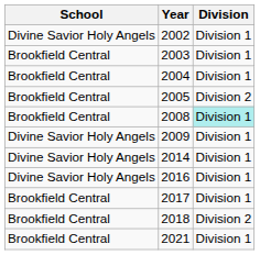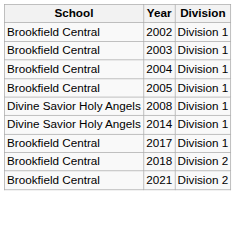2002 | School: Divine Savior Holy Angels -> Brookfield Central
2005 | Division: Division 2 -> Division 1
2008 | School: Brookfield Central -> Divine Savior Holy Angels
2008 | Division: paleturquoise background -> no background
- row: Divine Savior Holy Angels | 2009 | Division 1
- row: Divine Savior Holy Angels | 2016 | Division 1
2021 | Division: Division 1 -> Division 2
